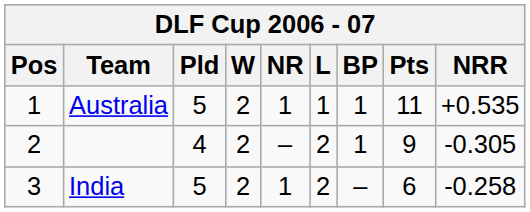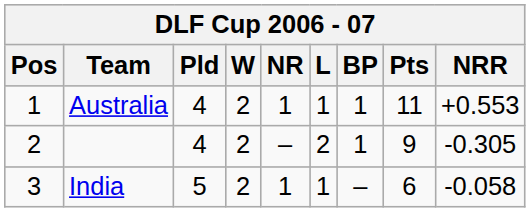Australia | Pld: 5 -> 4
Australia | NRR: +0.535 -> +0.553
India | L: 2 -> 1
India | NRR: -0.258 -> -0.058
